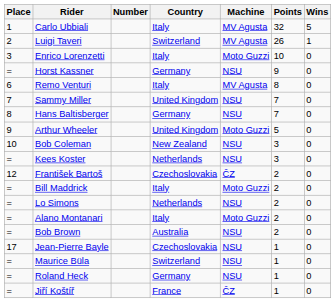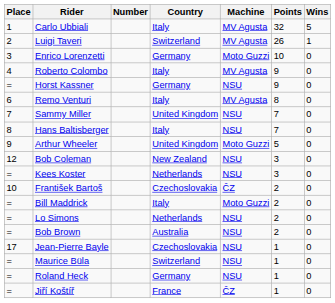Enrico Lorenzetti | Country: Italy -> Germany
+ row: 4 | Roberto Colombo | Italy | MV Agusta | 9 | 0
Hans Baltisberger | Country: Germany -> Italy
Bob Coleman | Place: 10 -> 12
František Bartoš | Place: 12 -> 10
- row: = | Alano Montanari | Italy | Moto Guzzi | 2 | 0
